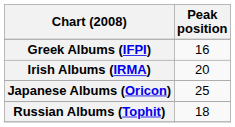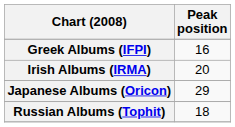Japanese Albums (Oricon) | Peak position: 25 -> 29
